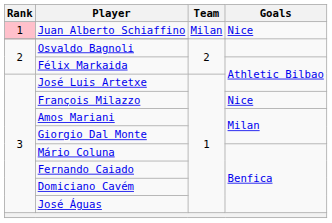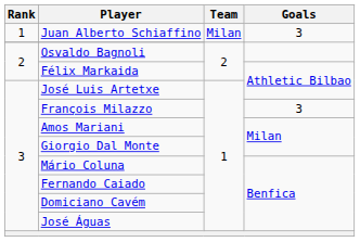Juan Alberto Schiaffino | Rank: pink background -> no background
Juan Alberto Schiaffino | Goals: Nice -> 3
François Milazzo | Goals: Nice -> 3
